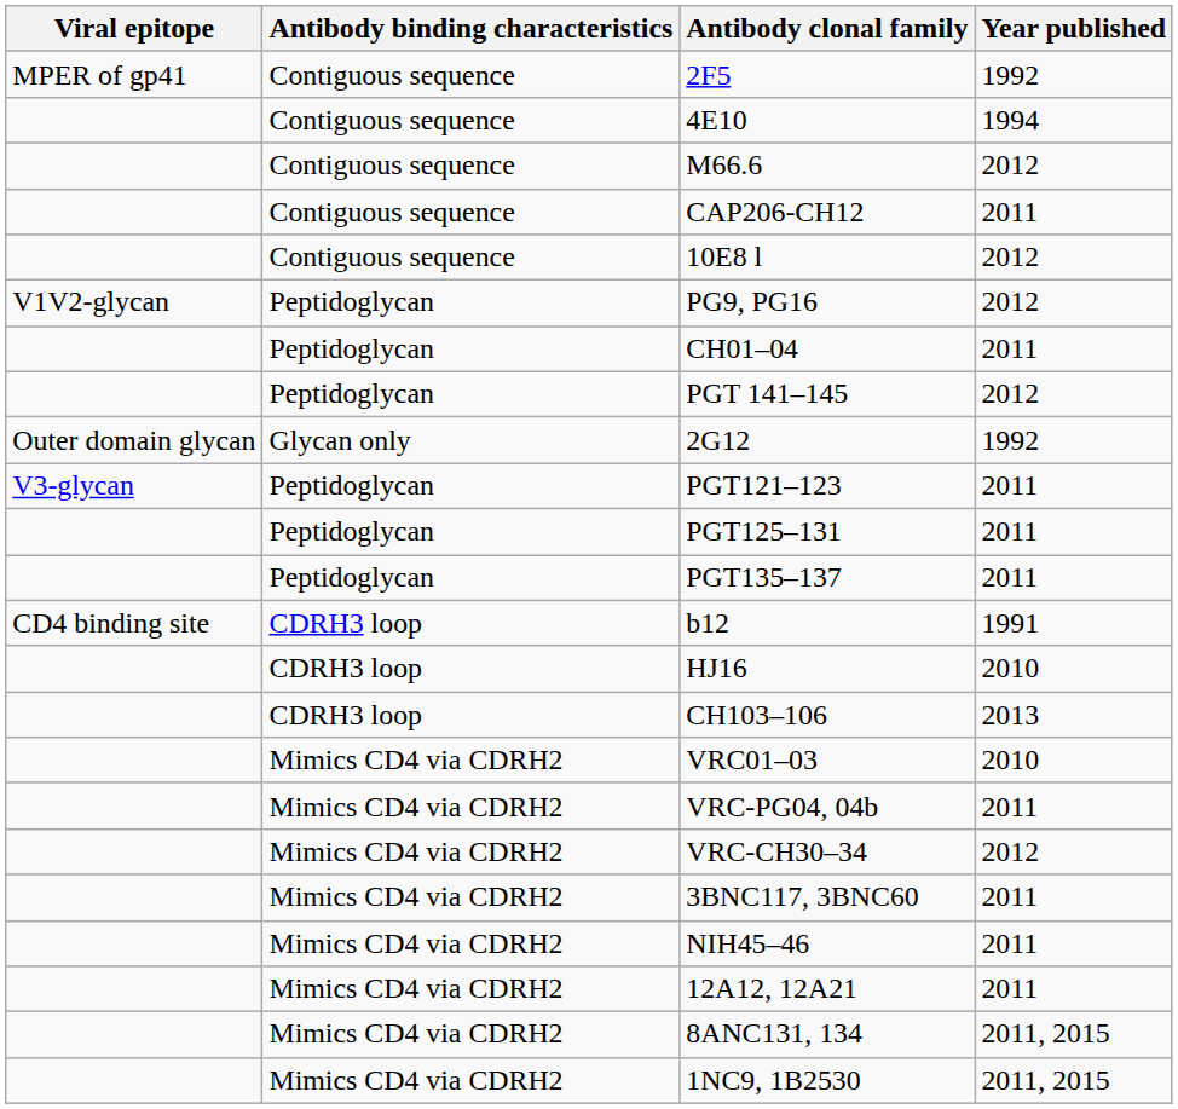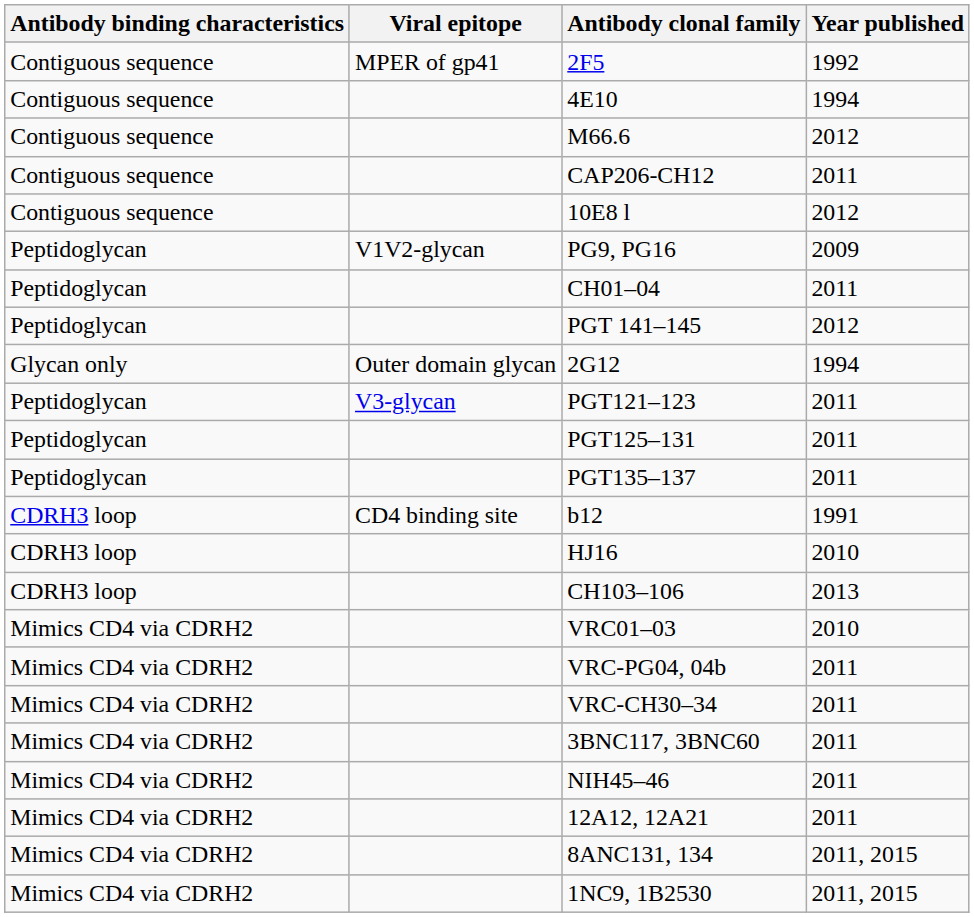columns swapped: Viral epitope <-> Antibody binding characteristics
PG9, PG16 | Year published: 2012 -> 2009
2G12 | Year published: 1992 -> 1994
VRC-CH30–34 | Year published: 2012 -> 2011
